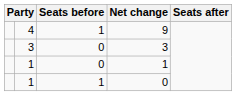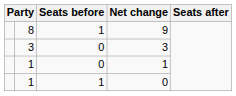9 | column 2: 4 -> 8
